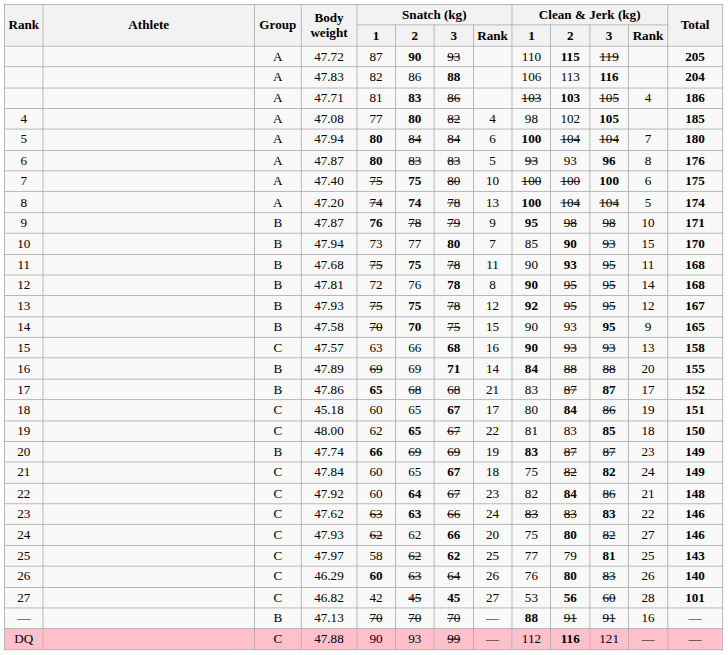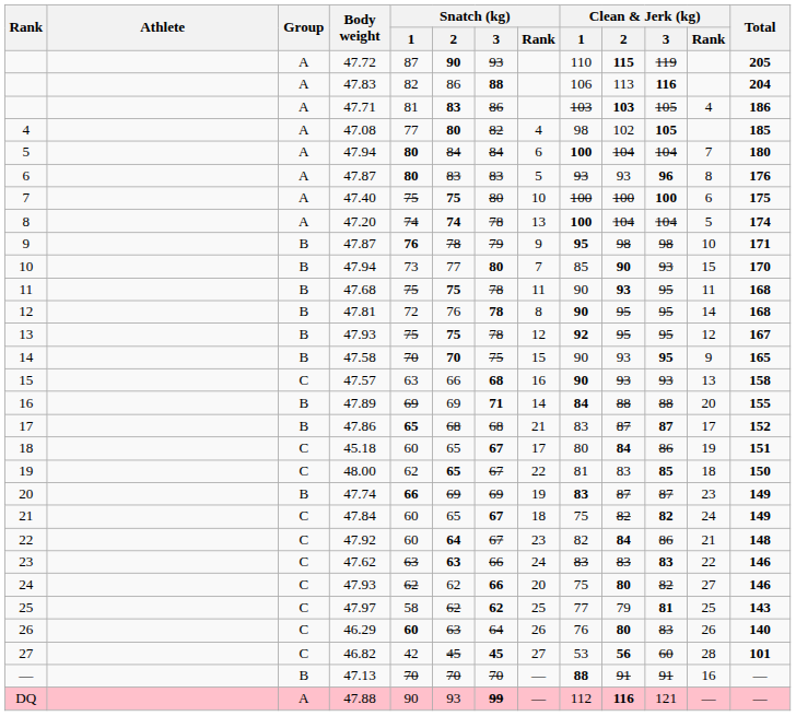DQ | Group: C -> A
DQ | Snatch (kg) / 3: normal -> bold
